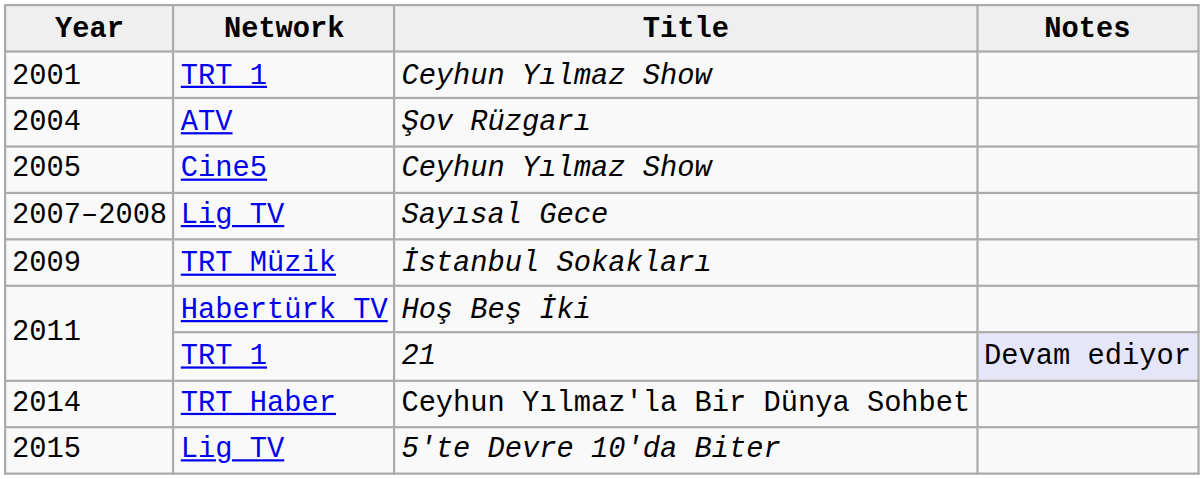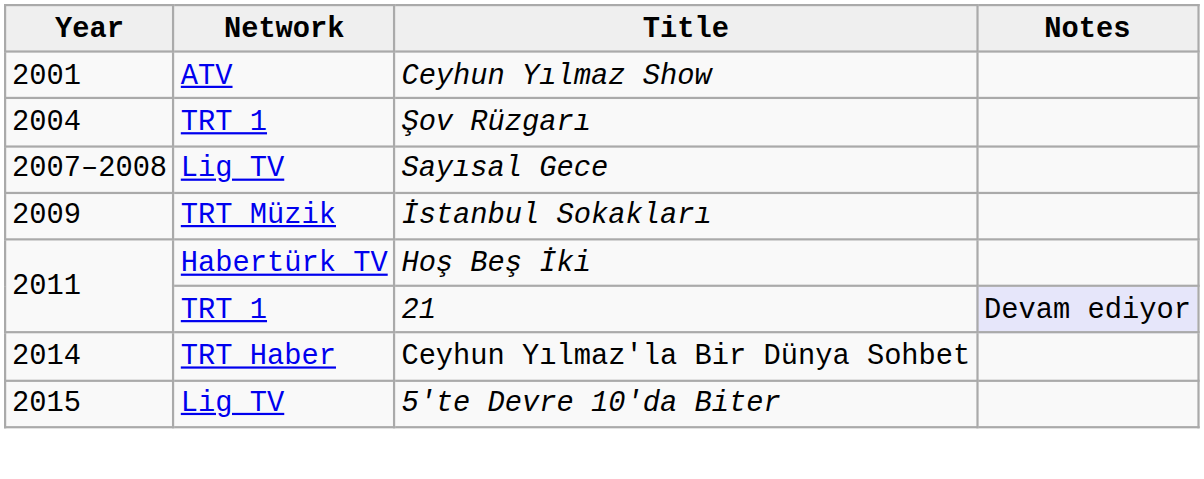2001 | Network: TRT 1 -> ATV
2004 | Network: ATV -> TRT 1
- row: 2005 | Cine5 | Ceyhun Yılmaz Show
